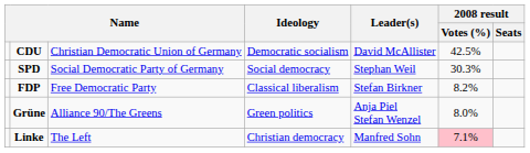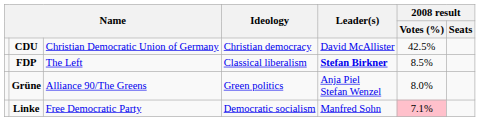CDU | Ideology: Democratic socialism -> Christian democracy
- row: SPD | Social Democratic Party of Germany | Social democracy | Stephan Weil | 30.3%
FDP | column 3: Free Democratic Party -> The Left
FDP | Leader(s): normal -> bold
FDP | 2008 result / Votes (%): 8.2% -> 8.5%
Linke | column 3: The Left -> Free Democratic Party
Linke | Ideology: Christian democracy -> Democratic socialism
